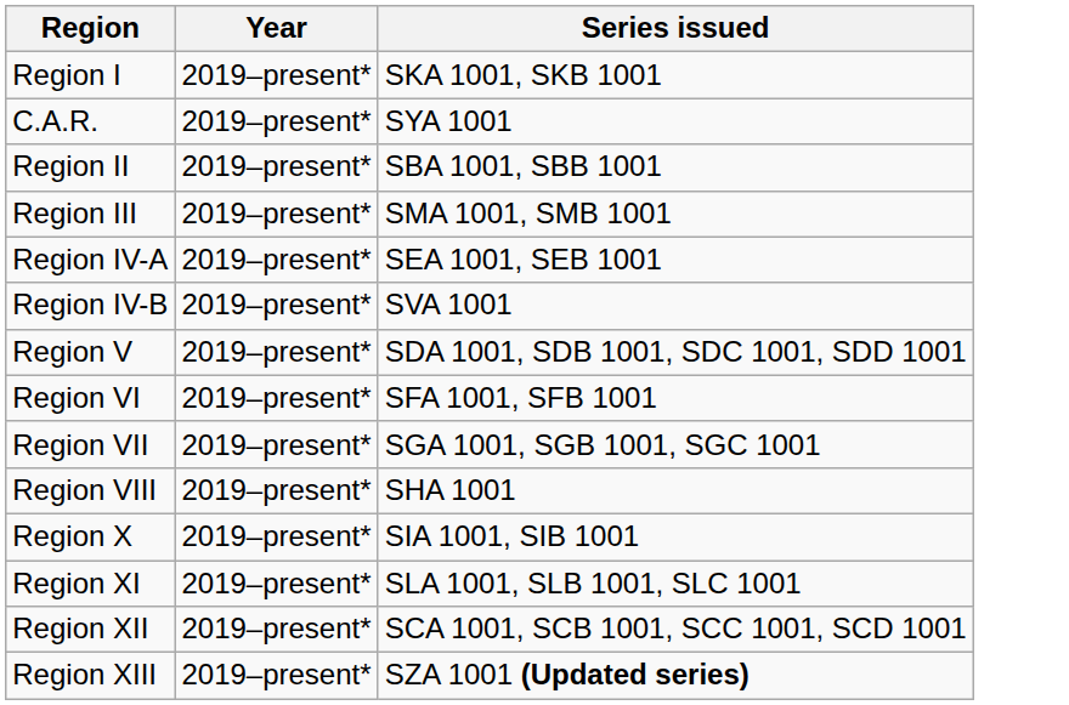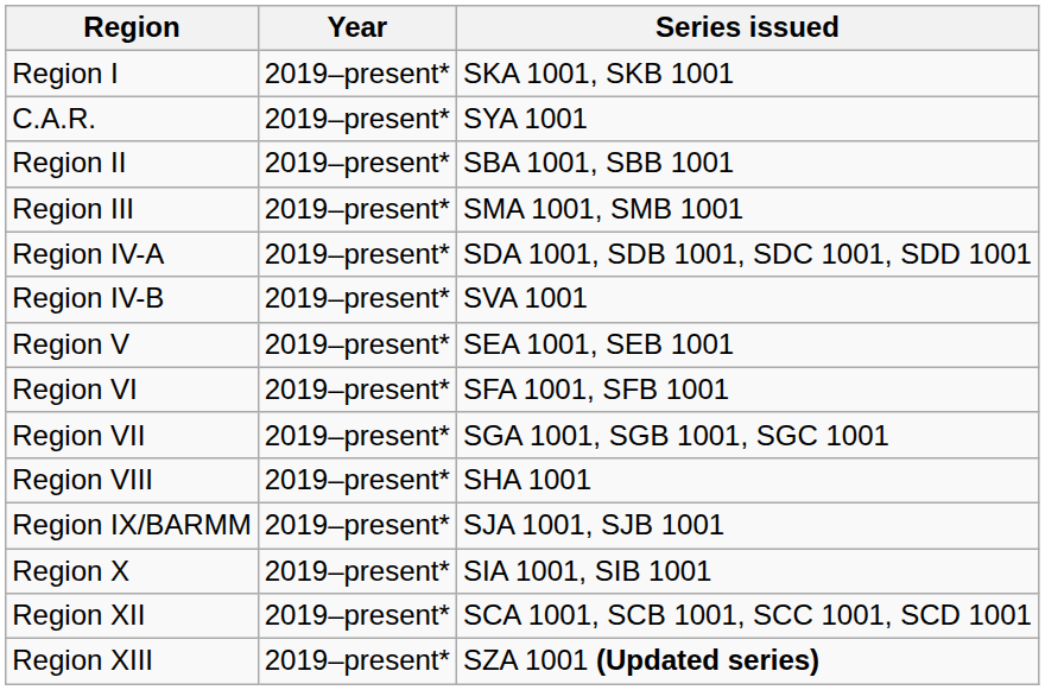Region IV-A | Series issued: SEA 1001, SEB 1001 -> SDA 1001, SDB 1001, SDC 1001, SDD 1001
Region V | Series issued: SDA 1001, SDB 1001, SDC 1001, SDD 1001 -> SEA 1001, SEB 1001
+ row: Region IX/BARMM | 2019–present* | SJA 1001, SJB 1001
- row: Region XI | 2019–present* | SLA 1001, SLB 1001, SLC 1001
